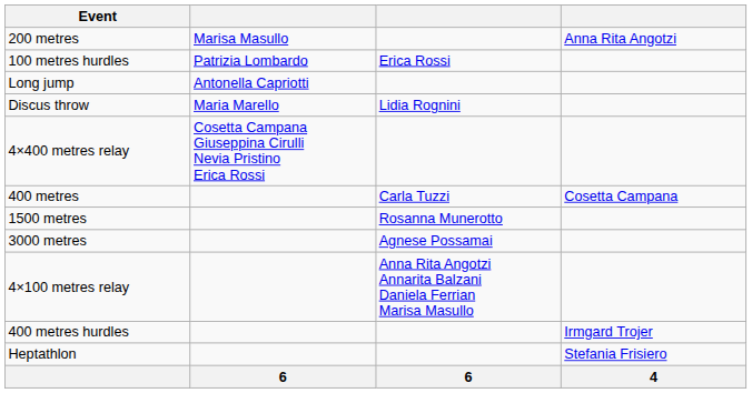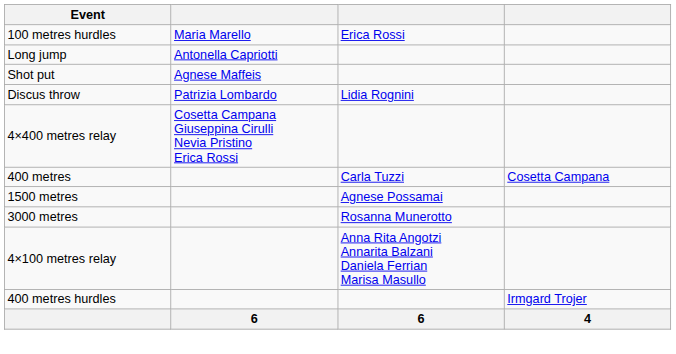- row: 200 metres | Marisa Masullo | Anna Rita Angotzi
100 metres hurdles | column 2: Patrizia Lombardo -> Maria Marello
+ row: Shot put | Agnese Maffeis
Discus throw | column 2: Maria Marello -> Patrizia Lombardo
1500 metres | column 3: Rosanna Munerotto -> Agnese Possamai
3000 metres | column 3: Agnese Possamai -> Rosanna Munerotto
- row: Heptathlon | Stefania Frisiero
